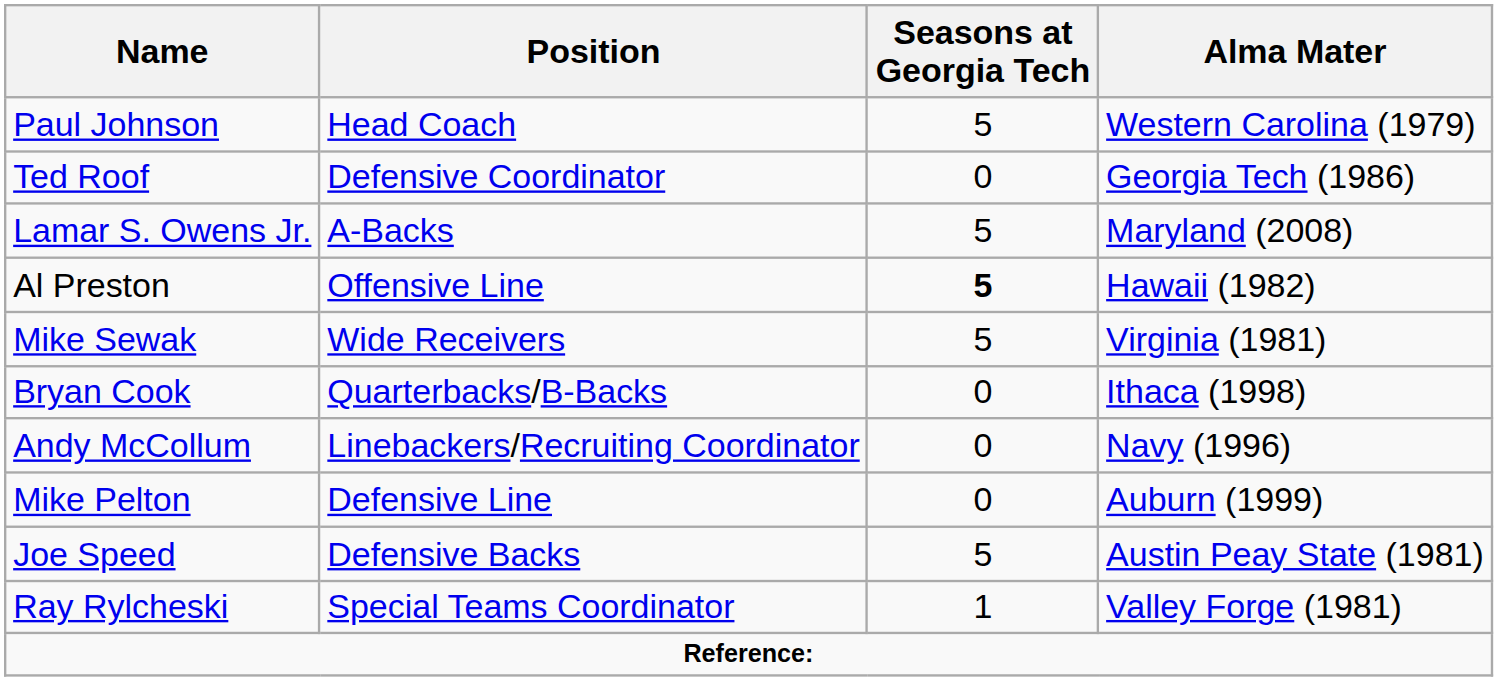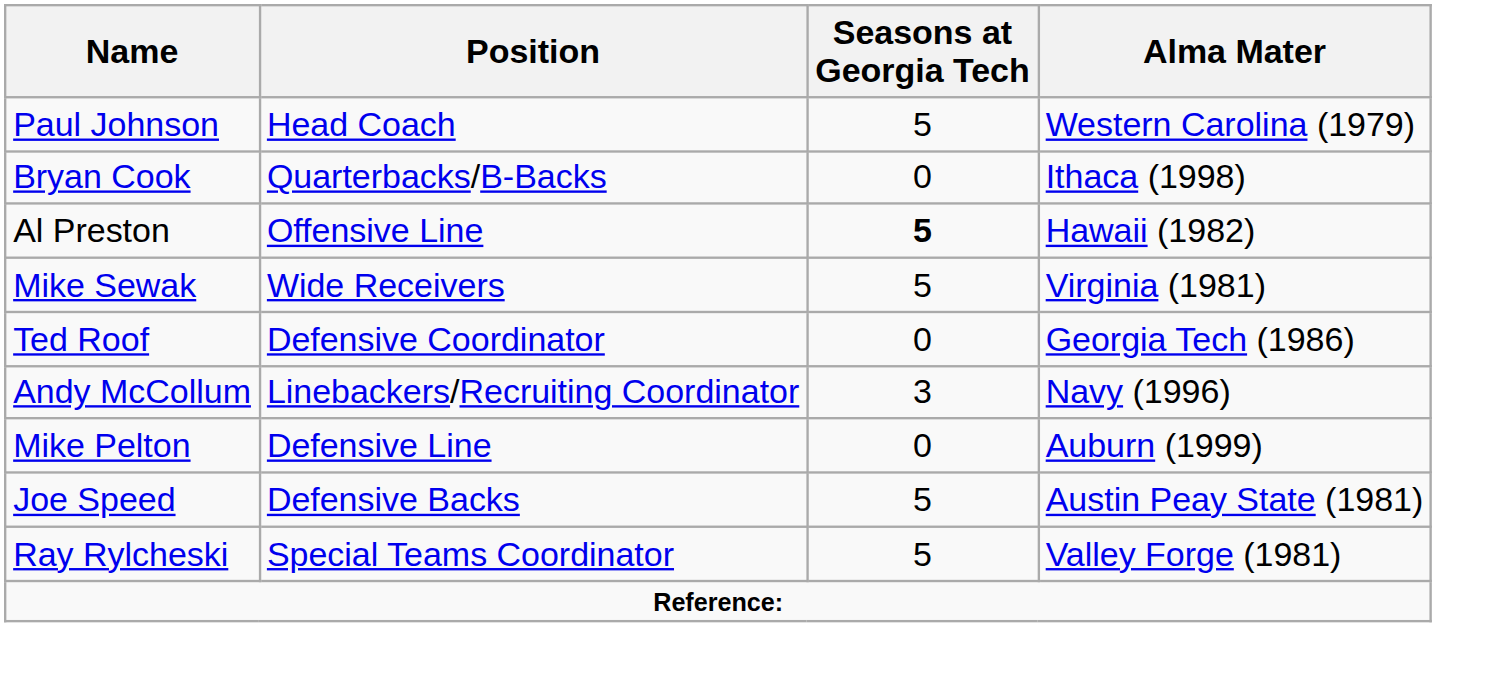rows swapped: Bryan Cook <-> Ted Roof
- row: Lamar S. Owens Jr. | A-Backs | 5 | Maryland (2008)
Andy McCollum | Seasons at Georgia Tech: 0 -> 3
Ray Rylcheski | Seasons at Georgia Tech: 1 -> 5
